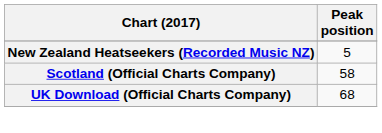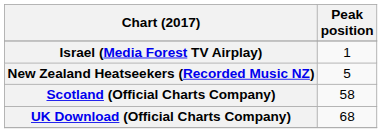+ row: Israel (Media Forest TV Airplay) | 1
